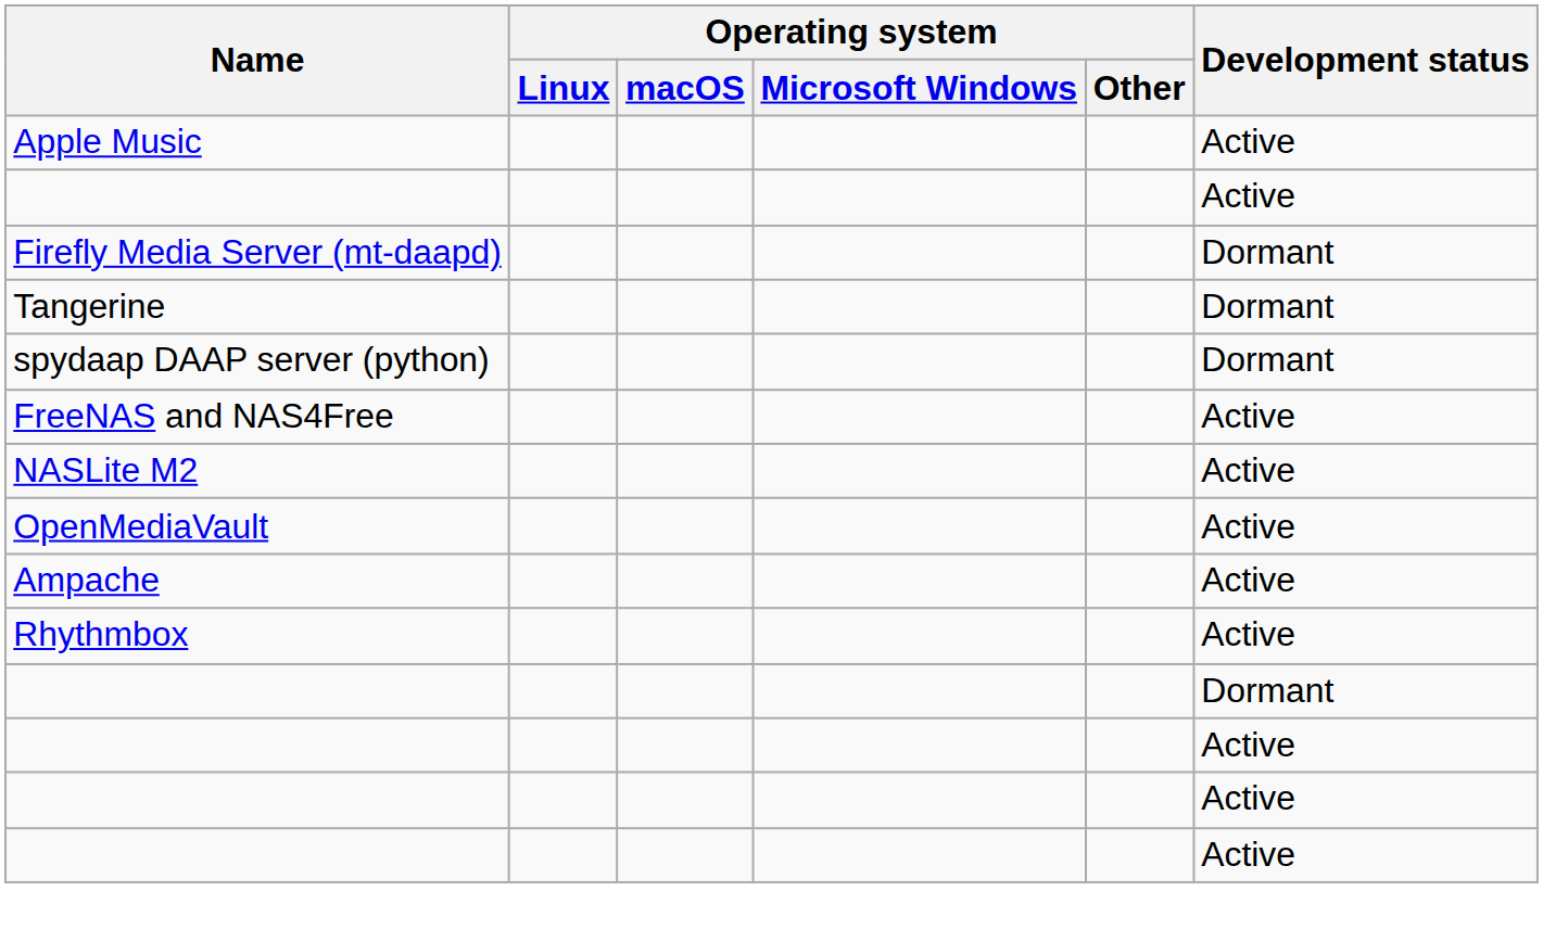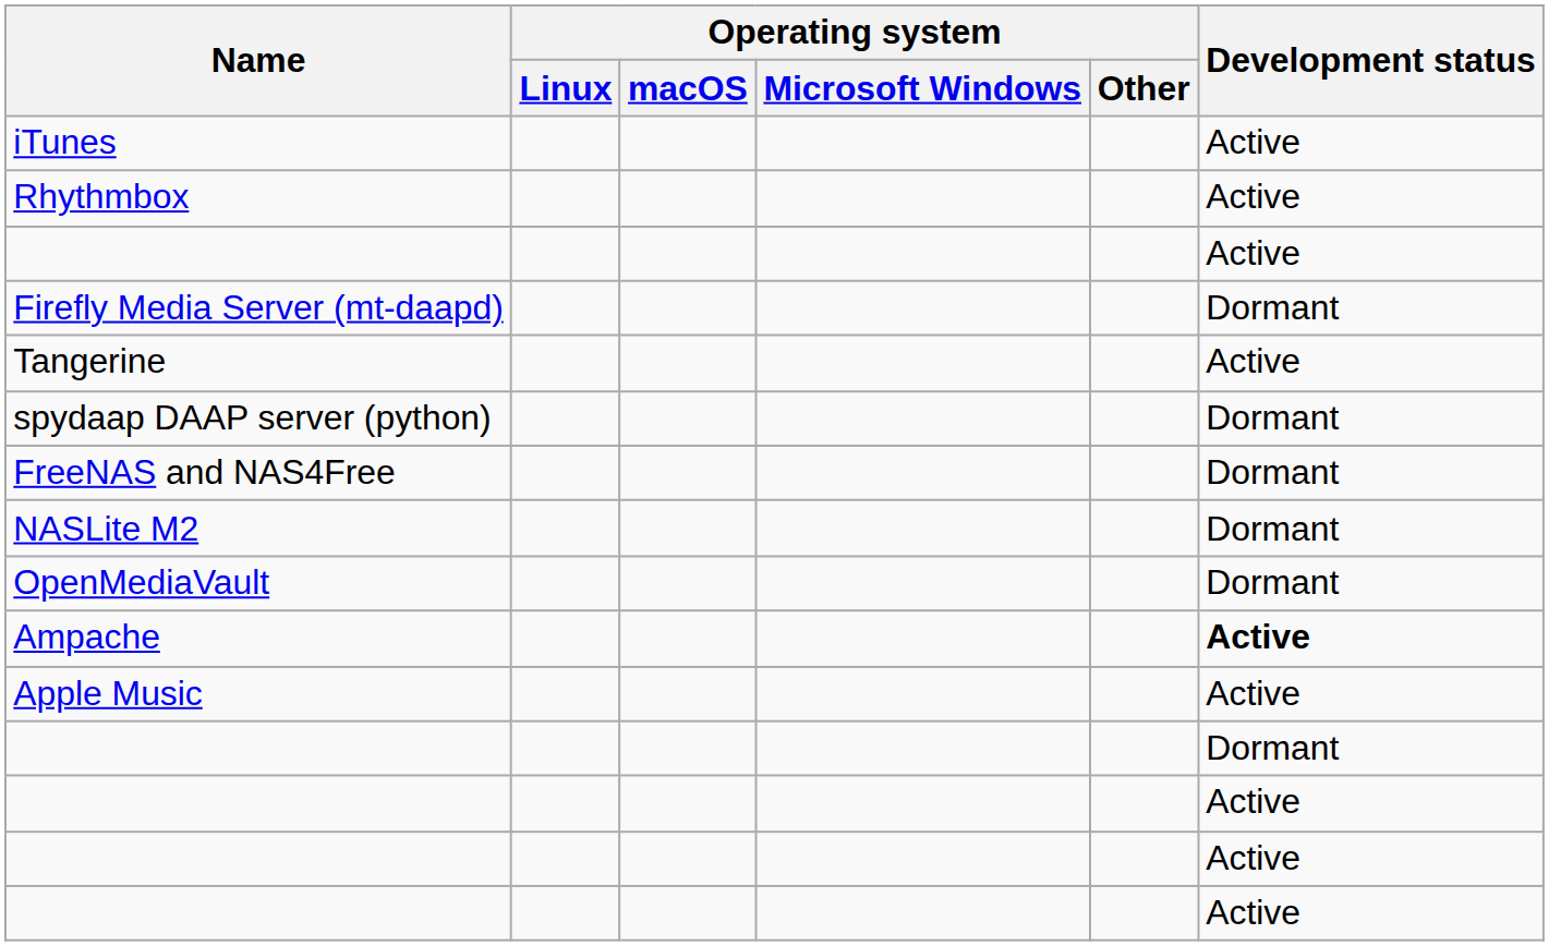+ row: iTunes | Active
rows swapped: Apple Music <-> Rhythmbox
Tangerine | Development status: Dormant -> Active
FreeNAS and NAS4Free | Development status: Active -> Dormant
NASLite M2 | Development status: Active -> Dormant
OpenMediaVault | Development status: Active -> Dormant
Ampache | Development status: normal -> bold
